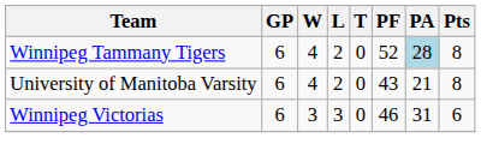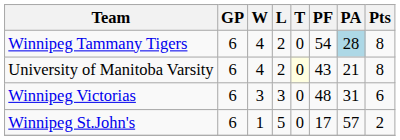Winnipeg Tammany Tigers | PF: 52 -> 54
University of Manitoba Varsity | T: no background -> lightyellow background
Winnipeg Victorias | PF: 46 -> 48
+ row: Winnipeg St.John's | 6 | 1 | 5 | 0 | 17 | 57 | 2
